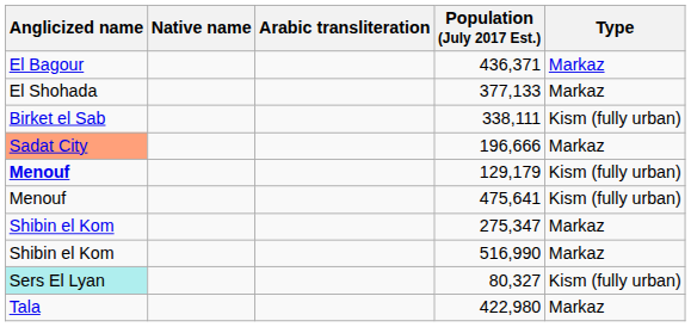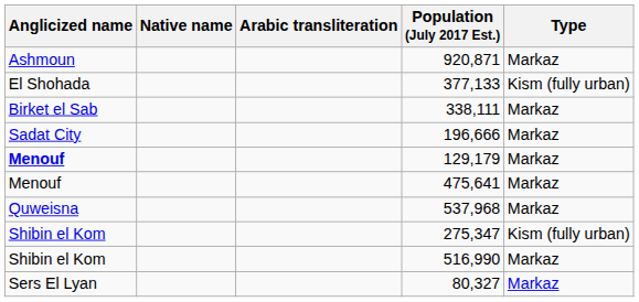- row: El Bagour | 436,371 | Markaz
+ row: Ashmoun | 920,871 | Markaz
377,133 | Type: Markaz -> Kism (fully urban)
338,111 | Type: Kism (fully urban) -> Markaz
196,666 | Anglicized name: lightsalmon background -> no background
129,179 | Type: Kism (fully urban) -> Markaz
475,641 | Type: Kism (fully urban) -> Markaz
+ row: Quweisna | 537,968 | Markaz
275,347 | Type: Markaz -> Kism (fully urban)
80,327 | Anglicized name: paleturquoise background -> no background
80,327 | Type: Kism (fully urban) -> Markaz
- row: Tala | 422,980 | Markaz
